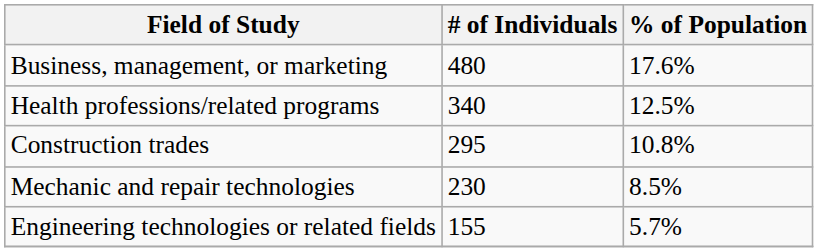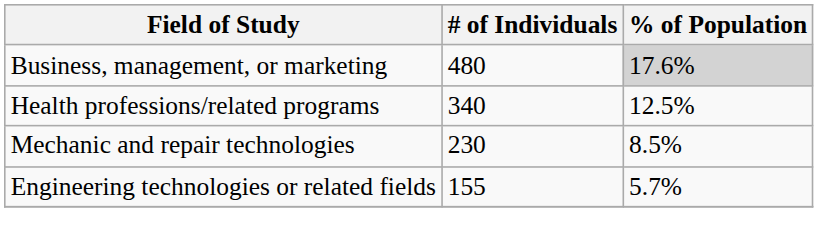Business, management, or marketing | % of Population: no background -> lightgrey background
- row: Construction trades | 295 | 10.8%
